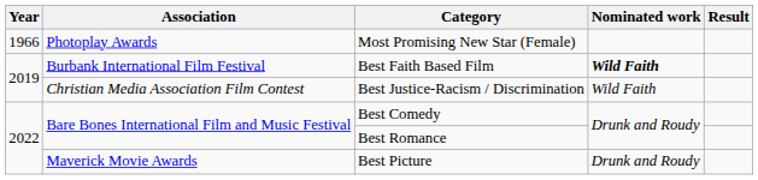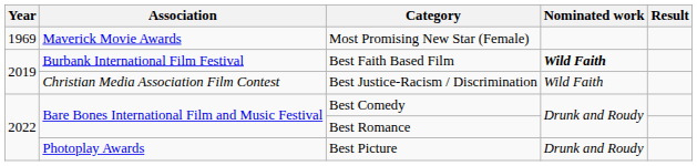Most Promising New Star (Female) | Year: 1966 -> 1969
Most Promising New Star (Female) | Association: Photoplay Awards -> Maverick Movie Awards
Best Picture | Association: Maverick Movie Awards -> Photoplay Awards
